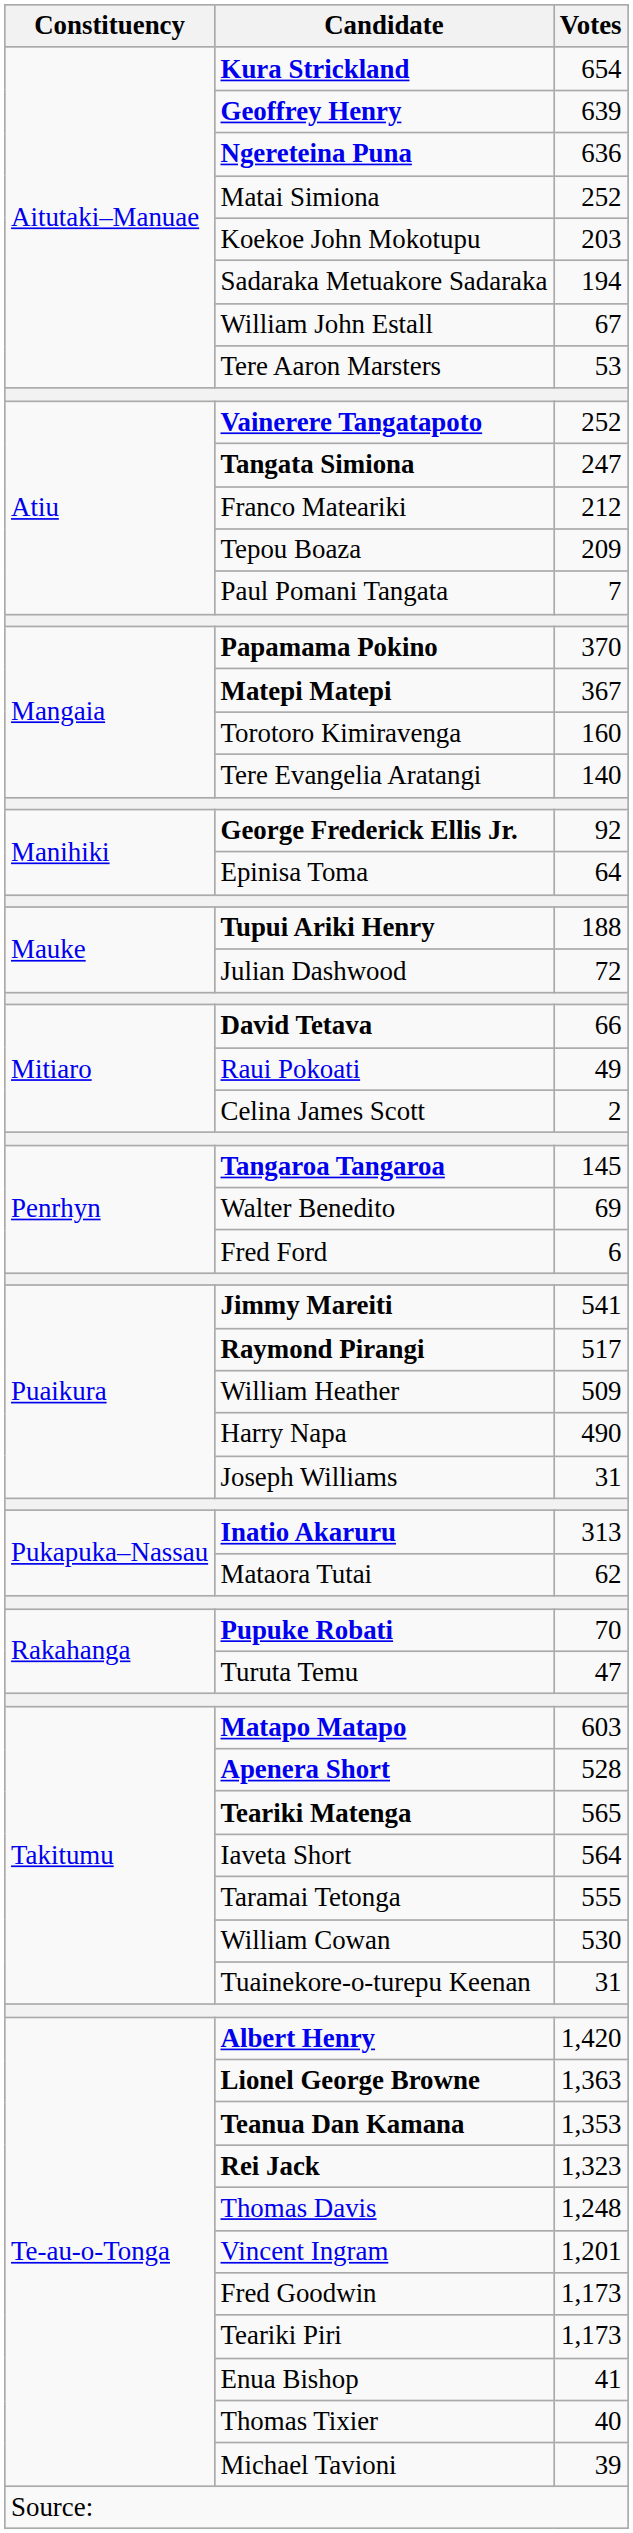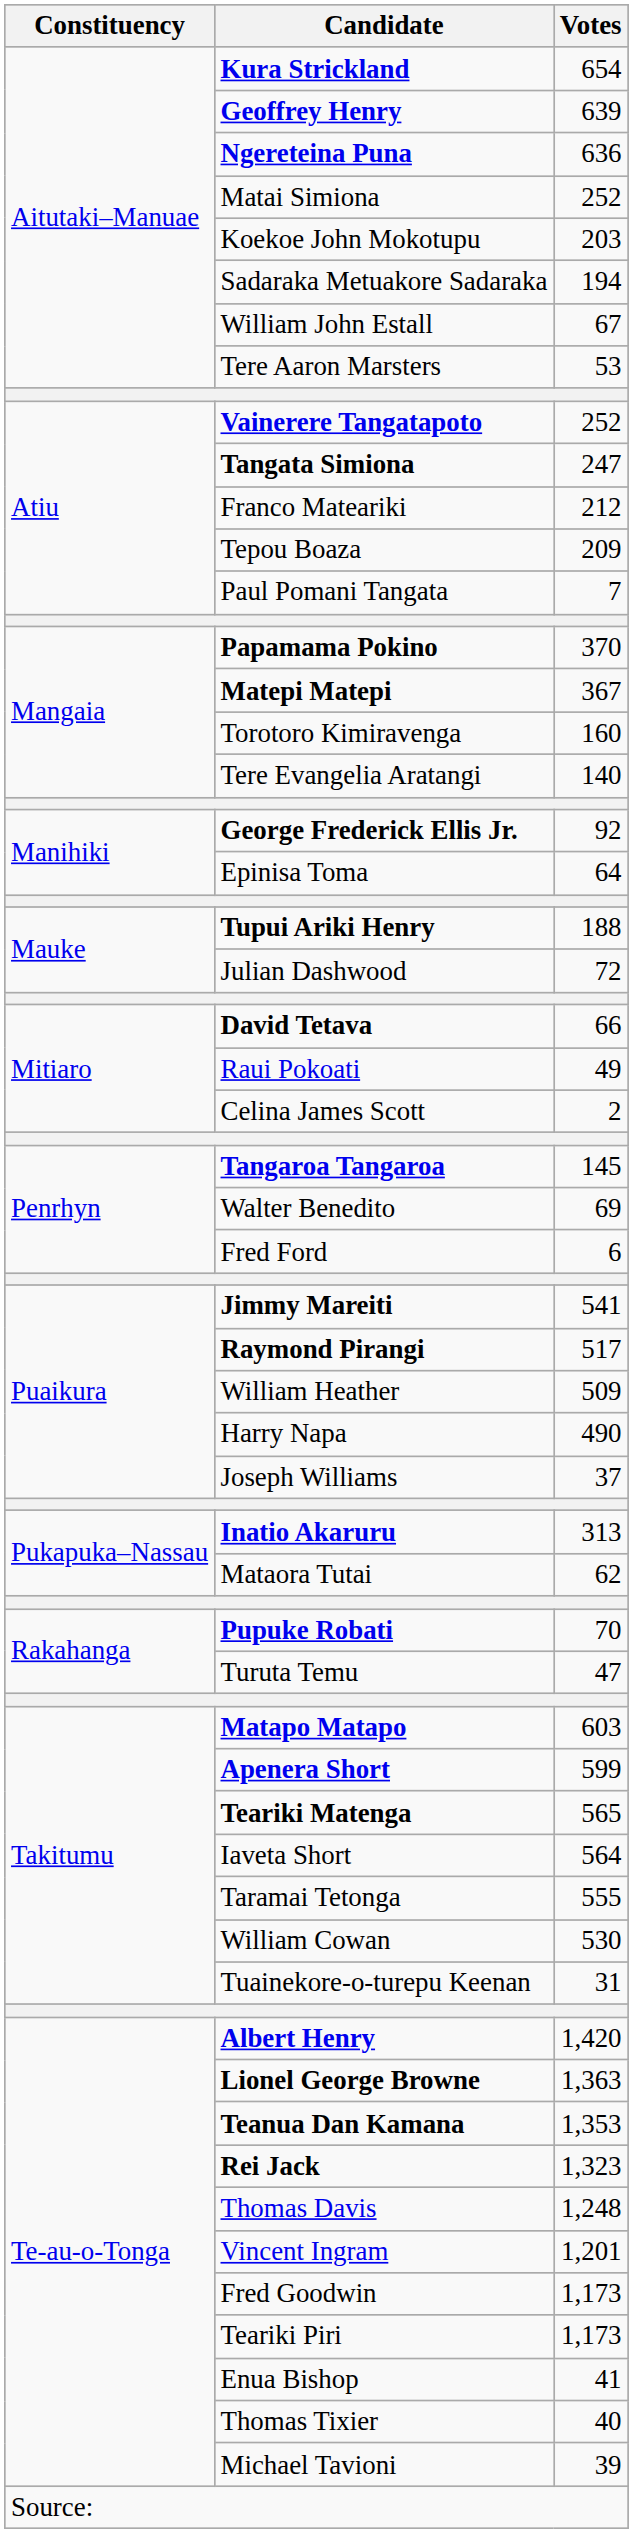Joseph Williams | Votes: 31 -> 37
Apenera Short | Votes: 528 -> 599
